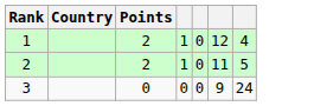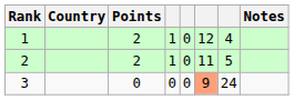+ column: Notes
3 | column 6: no background -> lightsalmon background
